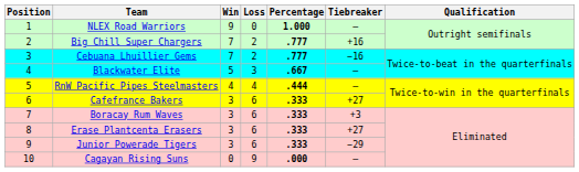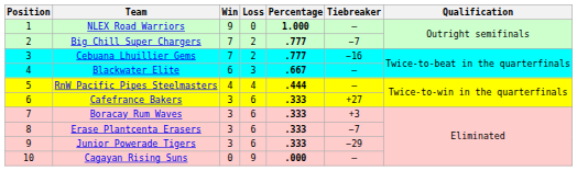Big Chill Super Chargers | Tiebreaker: +16 -> −7
Blackwater Elite | Win: 5 -> 6
Erase Plantcenta Erasers | Tiebreaker: +27 -> −7
